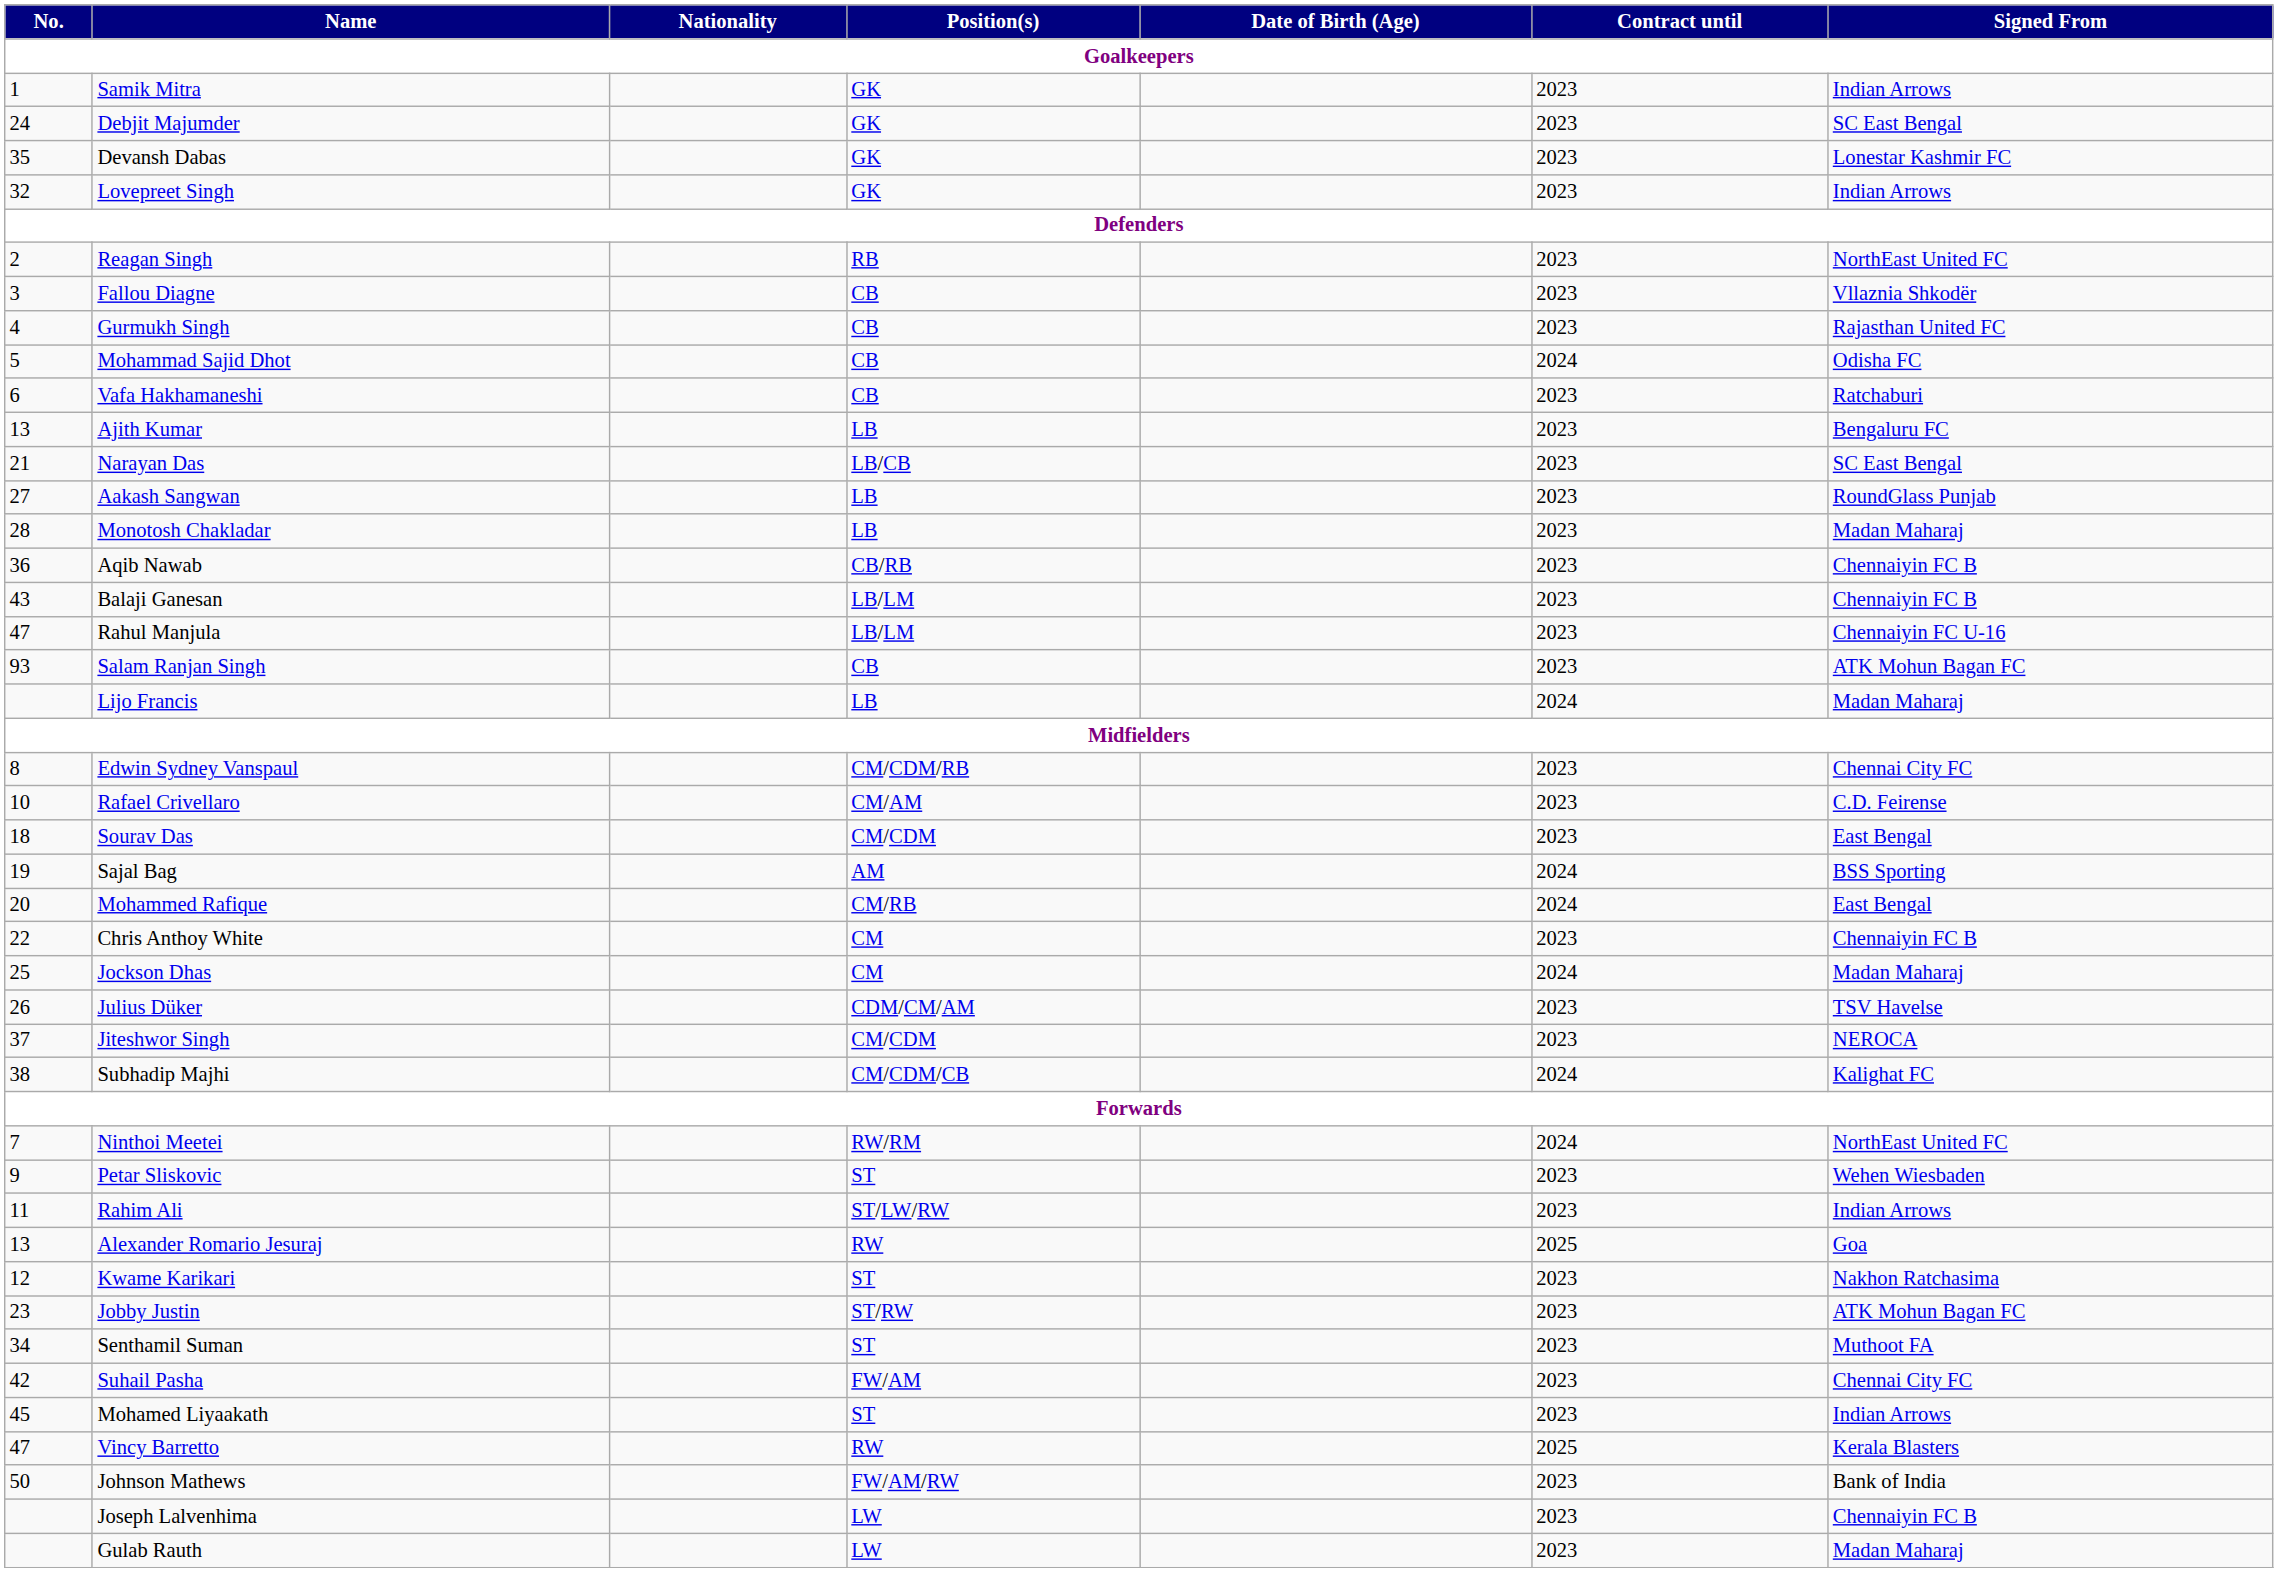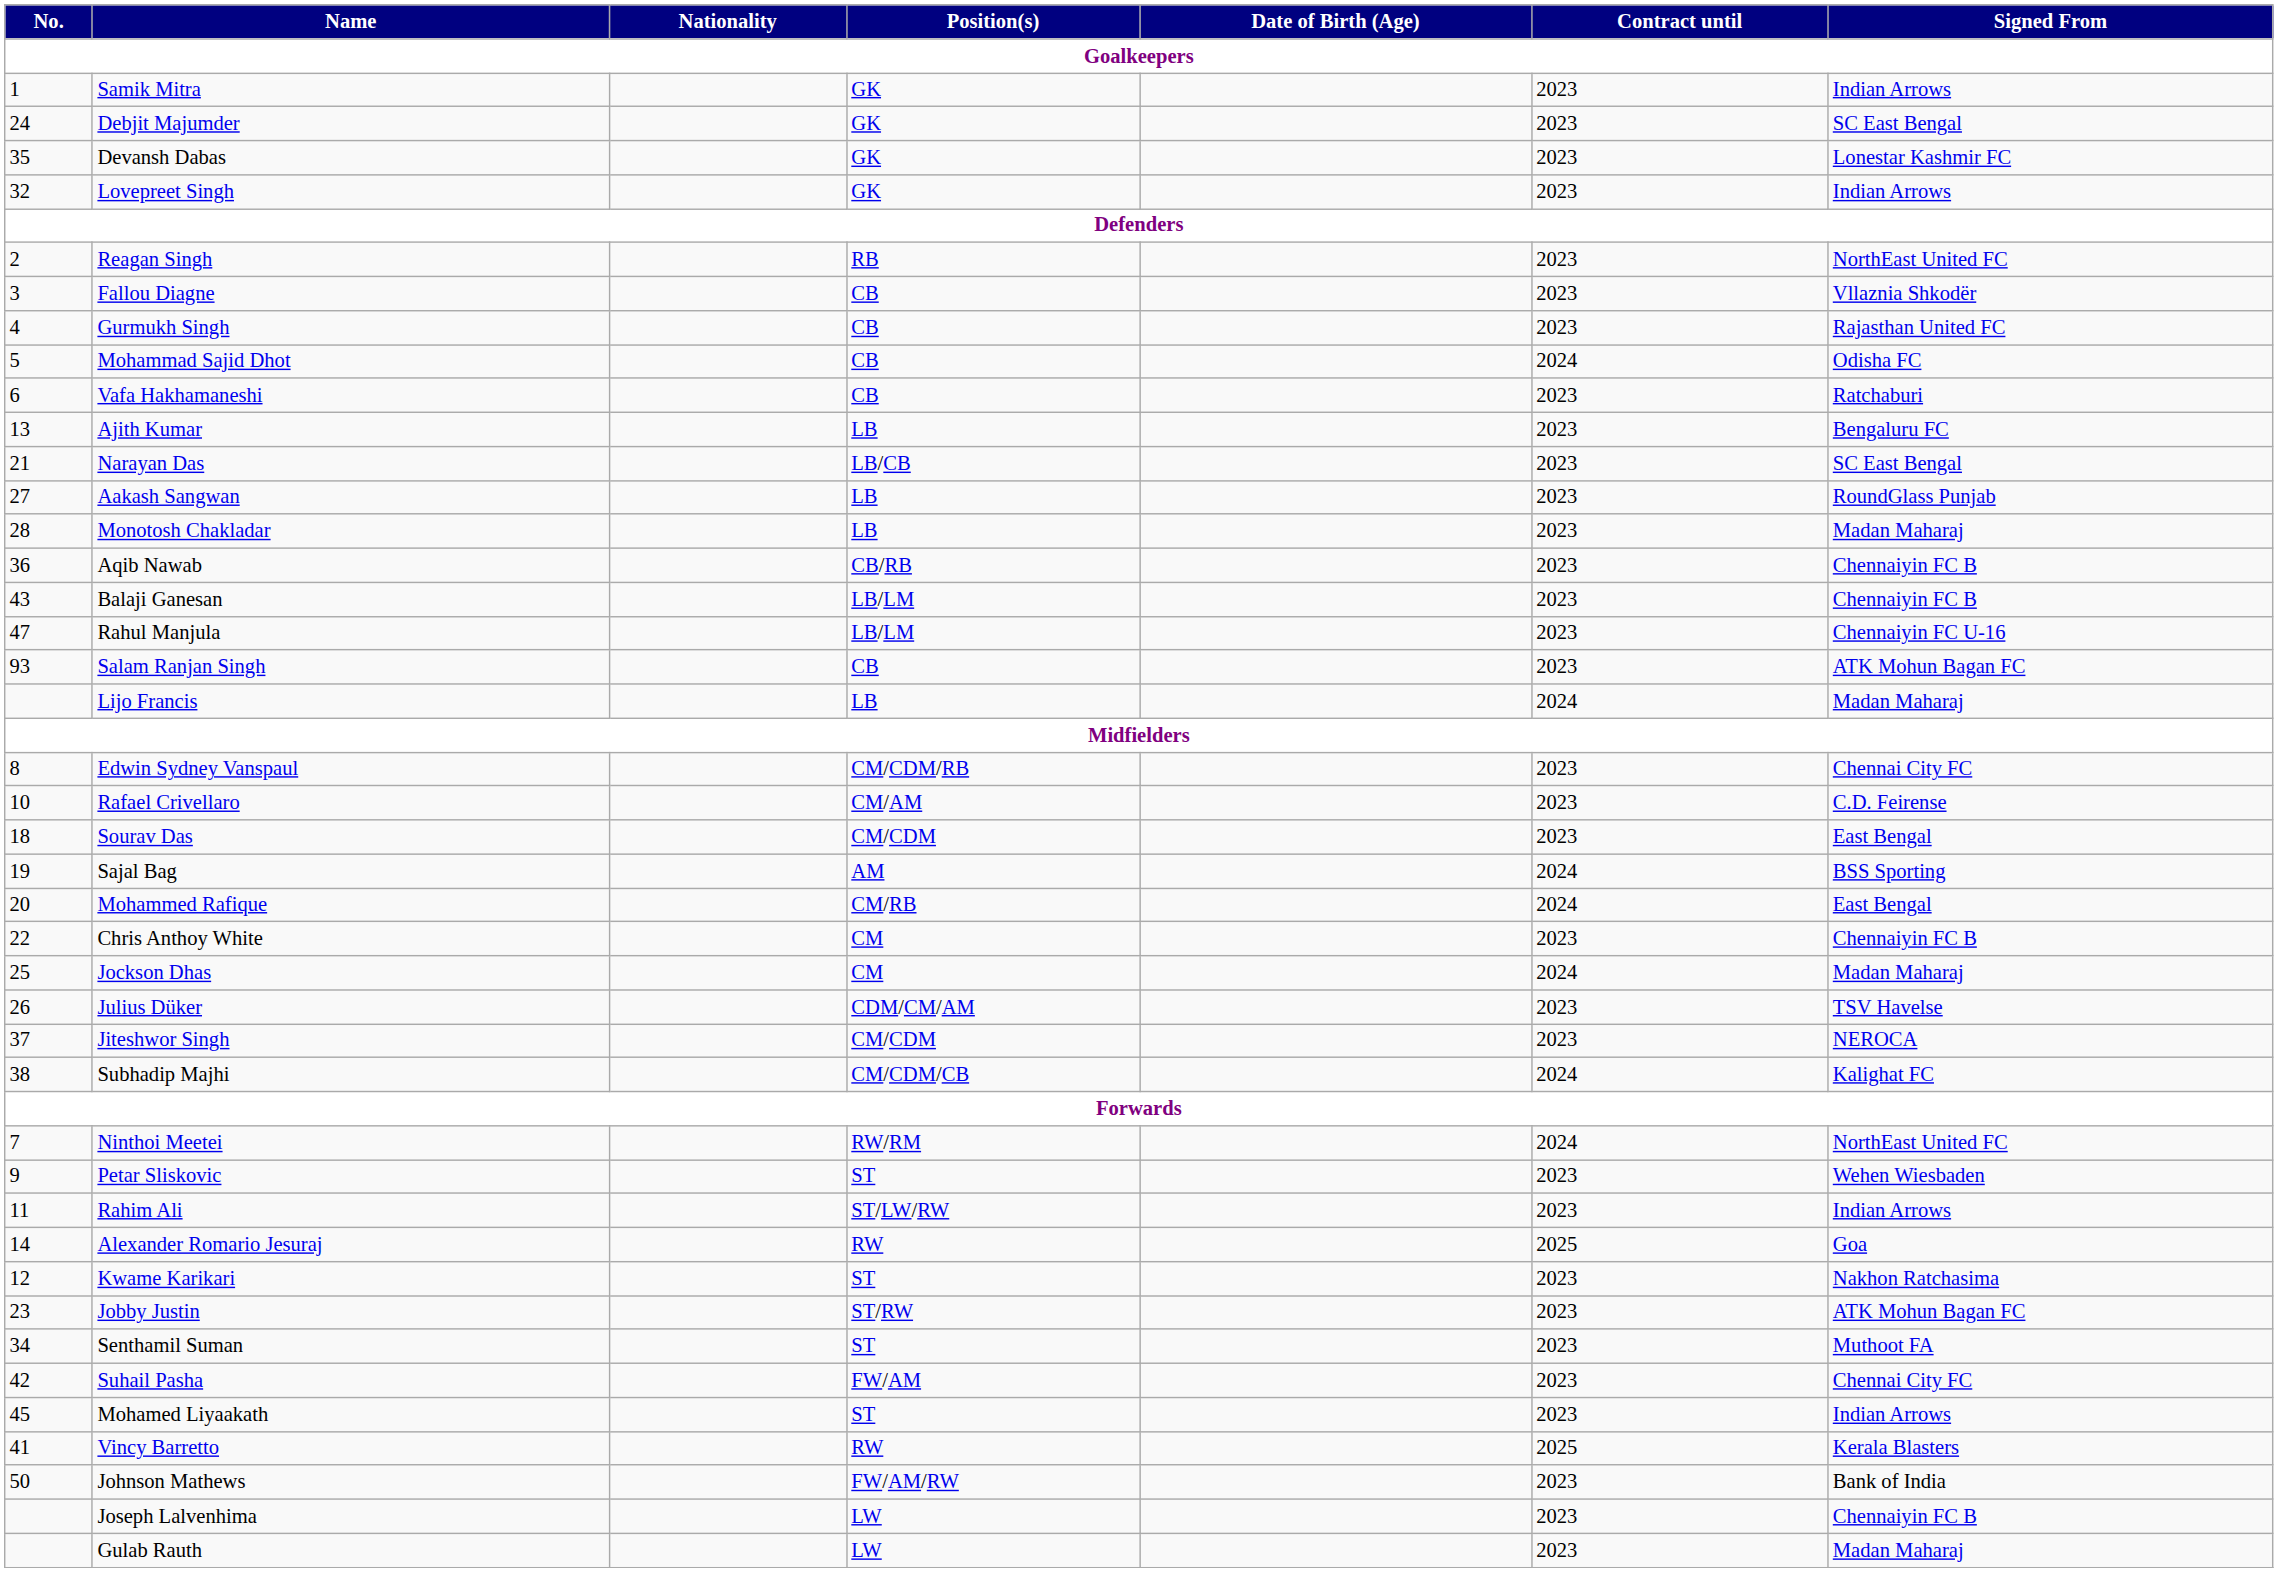Alexander Romario Jesuraj | No.: 13 -> 14
Vincy Barretto | No.: 47 -> 41
